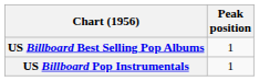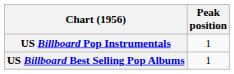rows swapped: US Billboard Best Selling Pop Albums <-> US Billboard Pop Instrumentals
